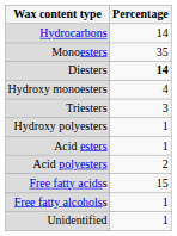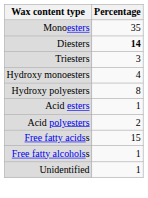- row: Hydrocarbons | 14
rows swapped: Triesters <-> Hydroxy monoesters
Hydroxy polyesters | Percentage: 1 -> 8
